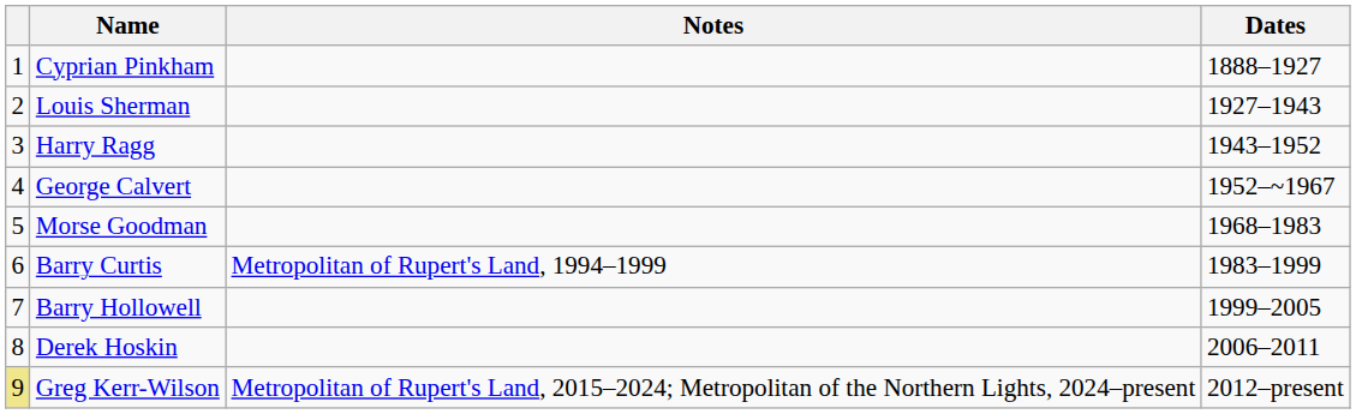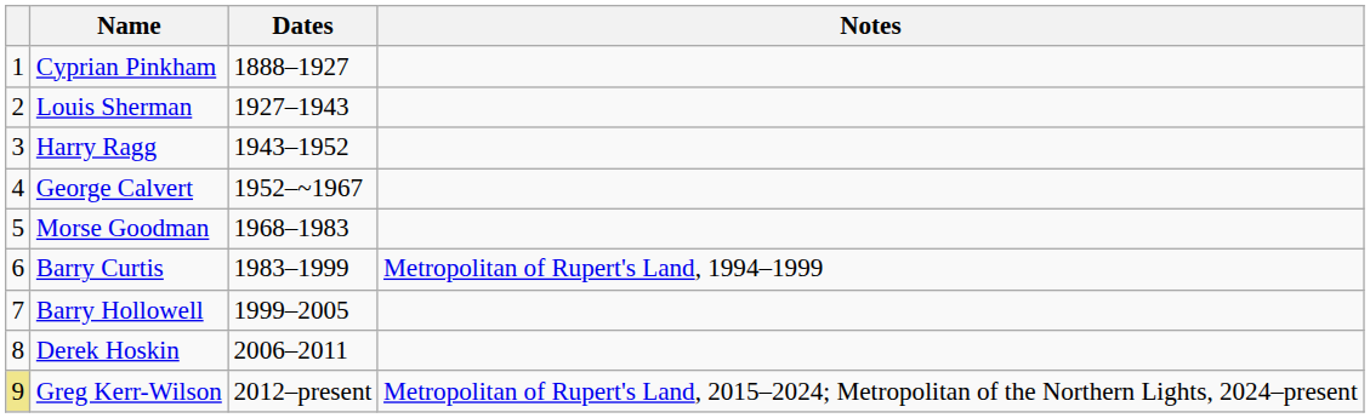columns swapped: Dates <-> Notes
